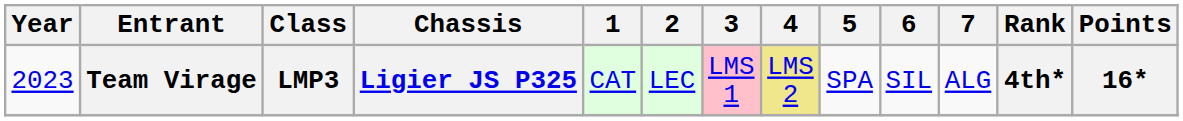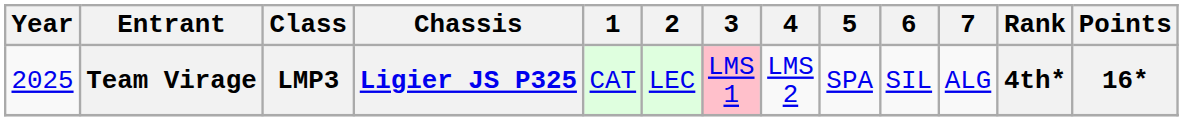Team Virage | Year: 2023 -> 2025
Team Virage | 4: khaki background -> no background
